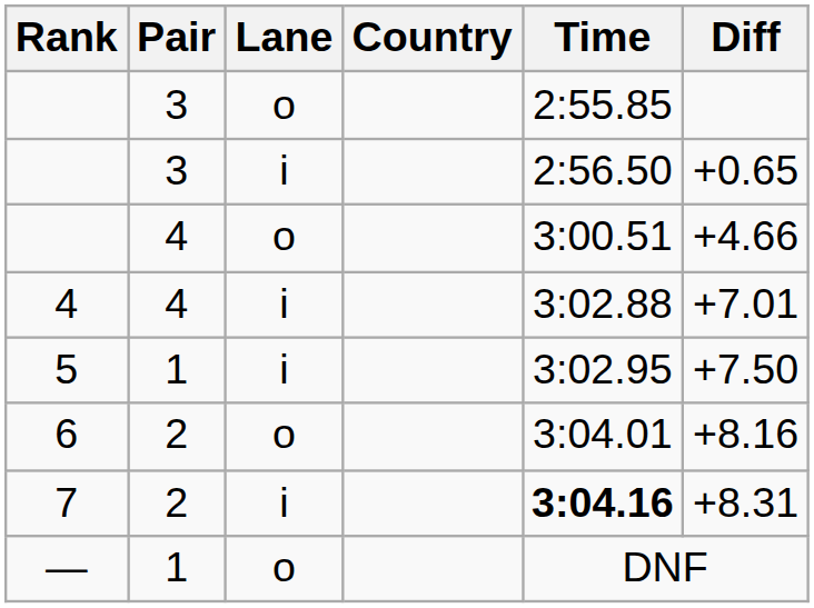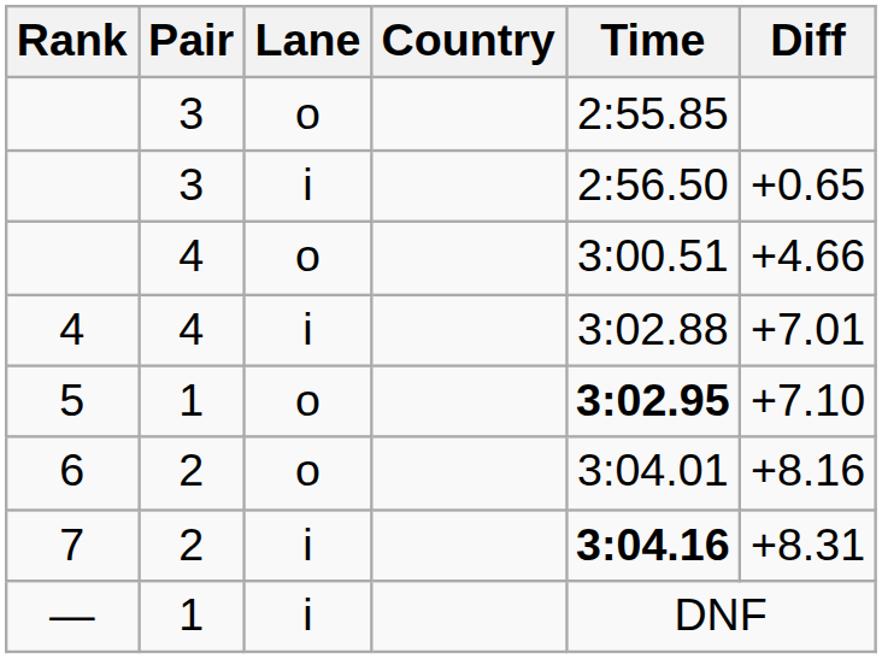5 | Lane: i -> o
5 | Time: normal -> bold
5 | Diff: +7.50 -> +7.10
— | Lane: o -> i
